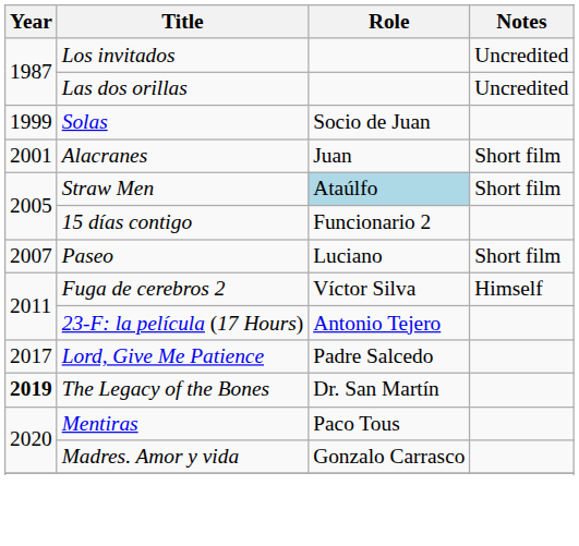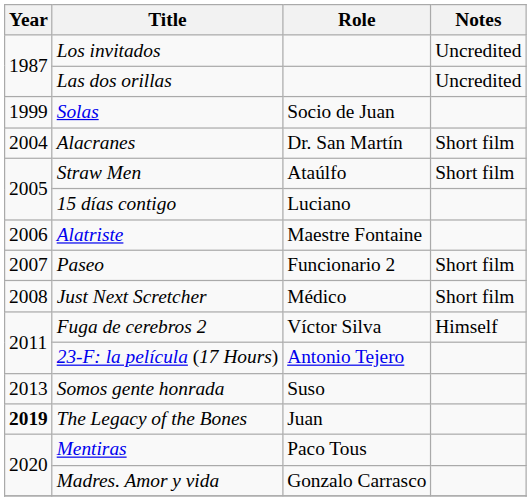Alacranes | Year: 2001 -> 2004
Alacranes | Role: Juan -> Dr. San Martín
Straw Men | Role: lightblue background -> no background
15 días contigo | Role: Funcionario 2 -> Luciano
+ row: 2006 | Alatriste | Maestre Fontaine
Paseo | Role: Luciano -> Funcionario 2
+ row: 2008 | Just Next Scretcher | Médico | Short film
+ row: 2013 | Somos gente honrada | Suso
- row: 2017 | Lord, Give Me Patience | Padre Salcedo
The Legacy of the Bones | Role: Dr. San Martín -> Juan
